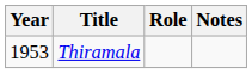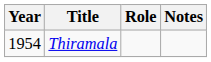Thiramala | Year: 1953 -> 1954
